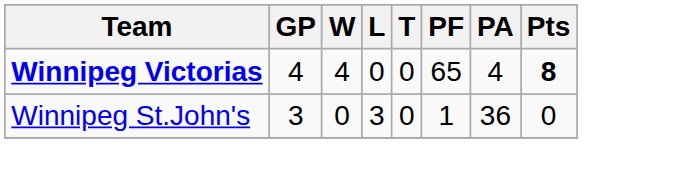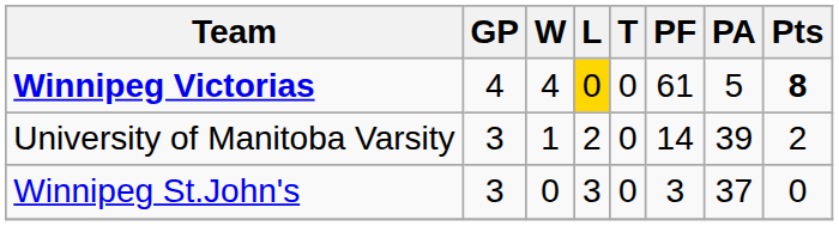Winnipeg Victorias | L: no background -> gold background
Winnipeg Victorias | PF: 65 -> 61
Winnipeg Victorias | PA: 4 -> 5
+ row: University of Manitoba Varsity | 3 | 1 | 2 | 0 | 14 | 39 | 2
Winnipeg St.John's | PF: 1 -> 3
Winnipeg St.John's | PA: 36 -> 37
